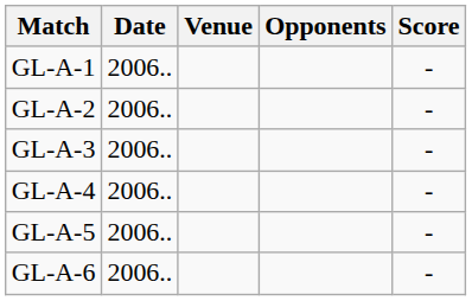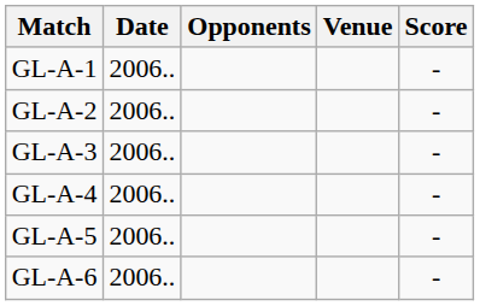columns swapped: Venue <-> Opponents
